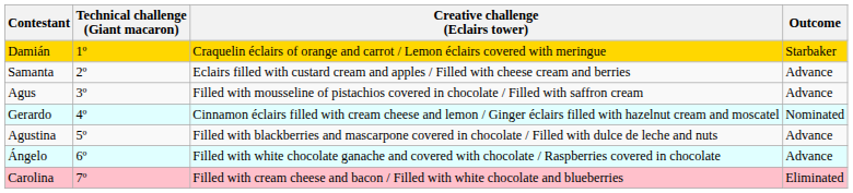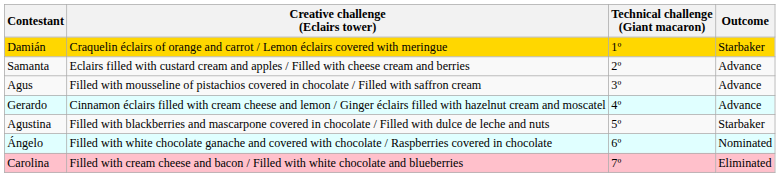columns swapped: Creative challenge (Eclairs tower) <-> Technical challenge (Giant macaron)
Gerardo | Outcome: Nominated -> Advance
Agustina | Outcome: Advance -> Starbaker
Ángelo | Outcome: Advance -> Nominated
